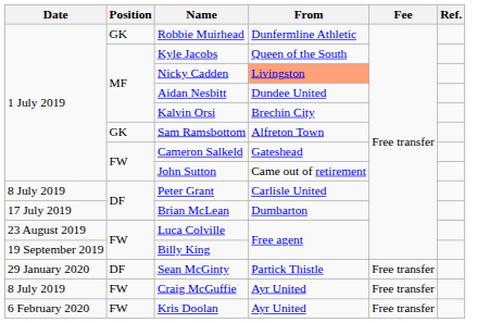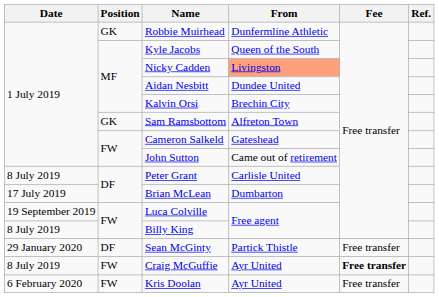Luca Colville | Date: 23 August 2019 -> 19 September 2019
Billy King | Date: 19 September 2019 -> 8 July 2019
Craig McGuffie | Fee: normal -> bold
